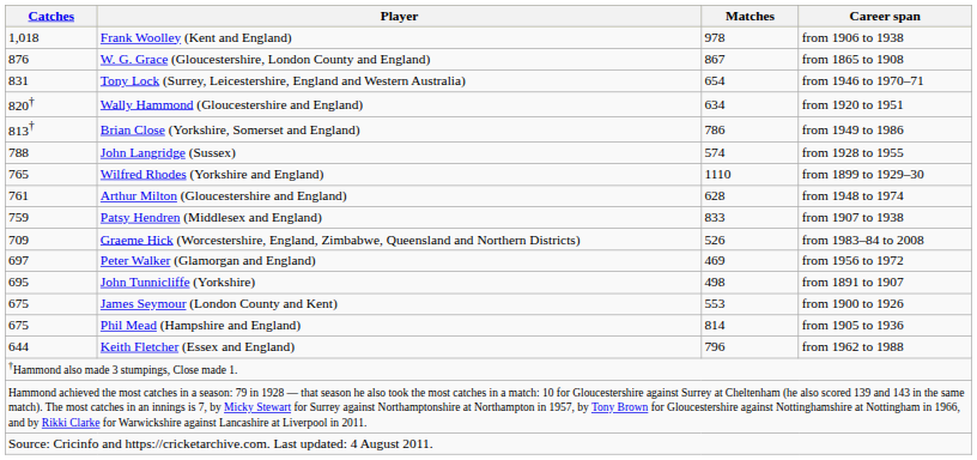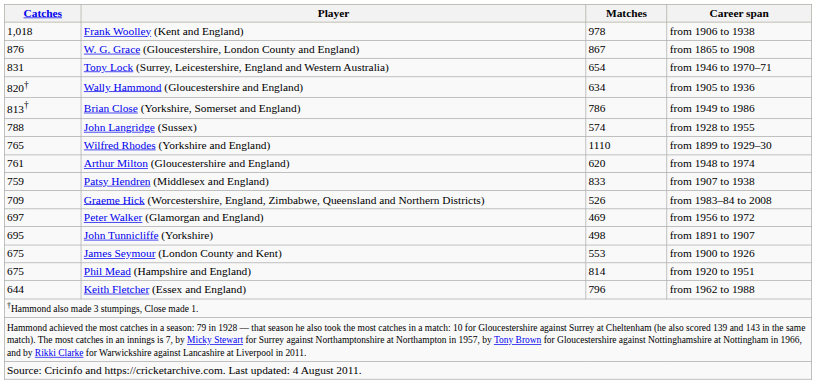Wally Hammond (Gloucestershire and England) | Career span: from 1920 to 1951 -> from 1905 to 1936
Arthur Milton (Gloucestershire and England) | Matches: 628 -> 620
Phil Mead (Hampshire and England) | Career span: from 1905 to 1936 -> from 1920 to 1951
